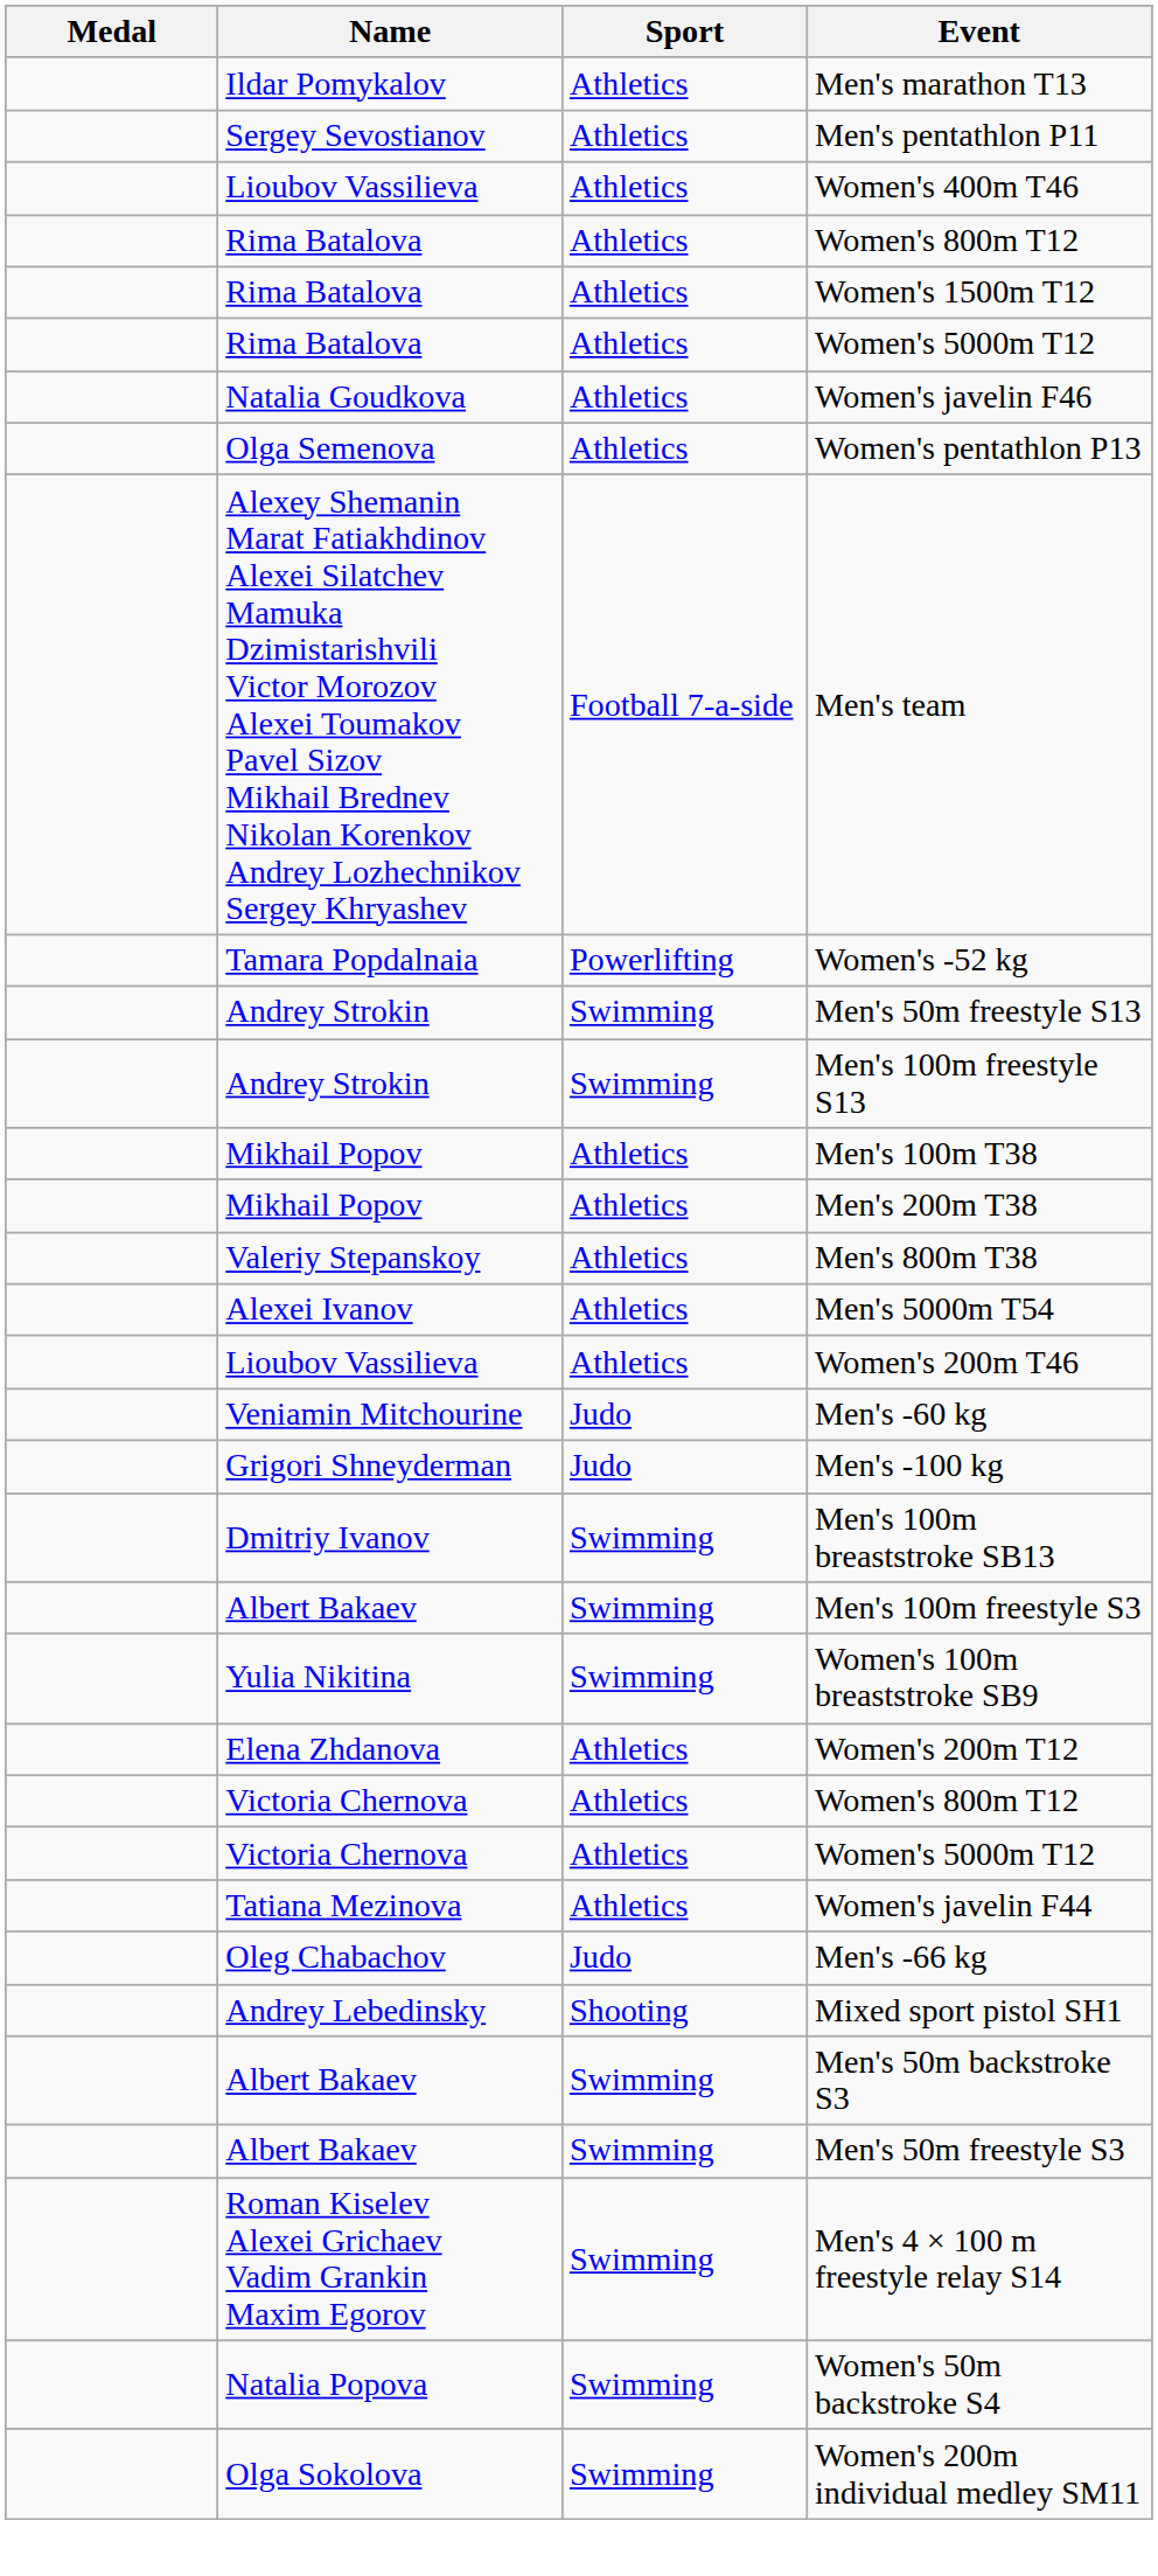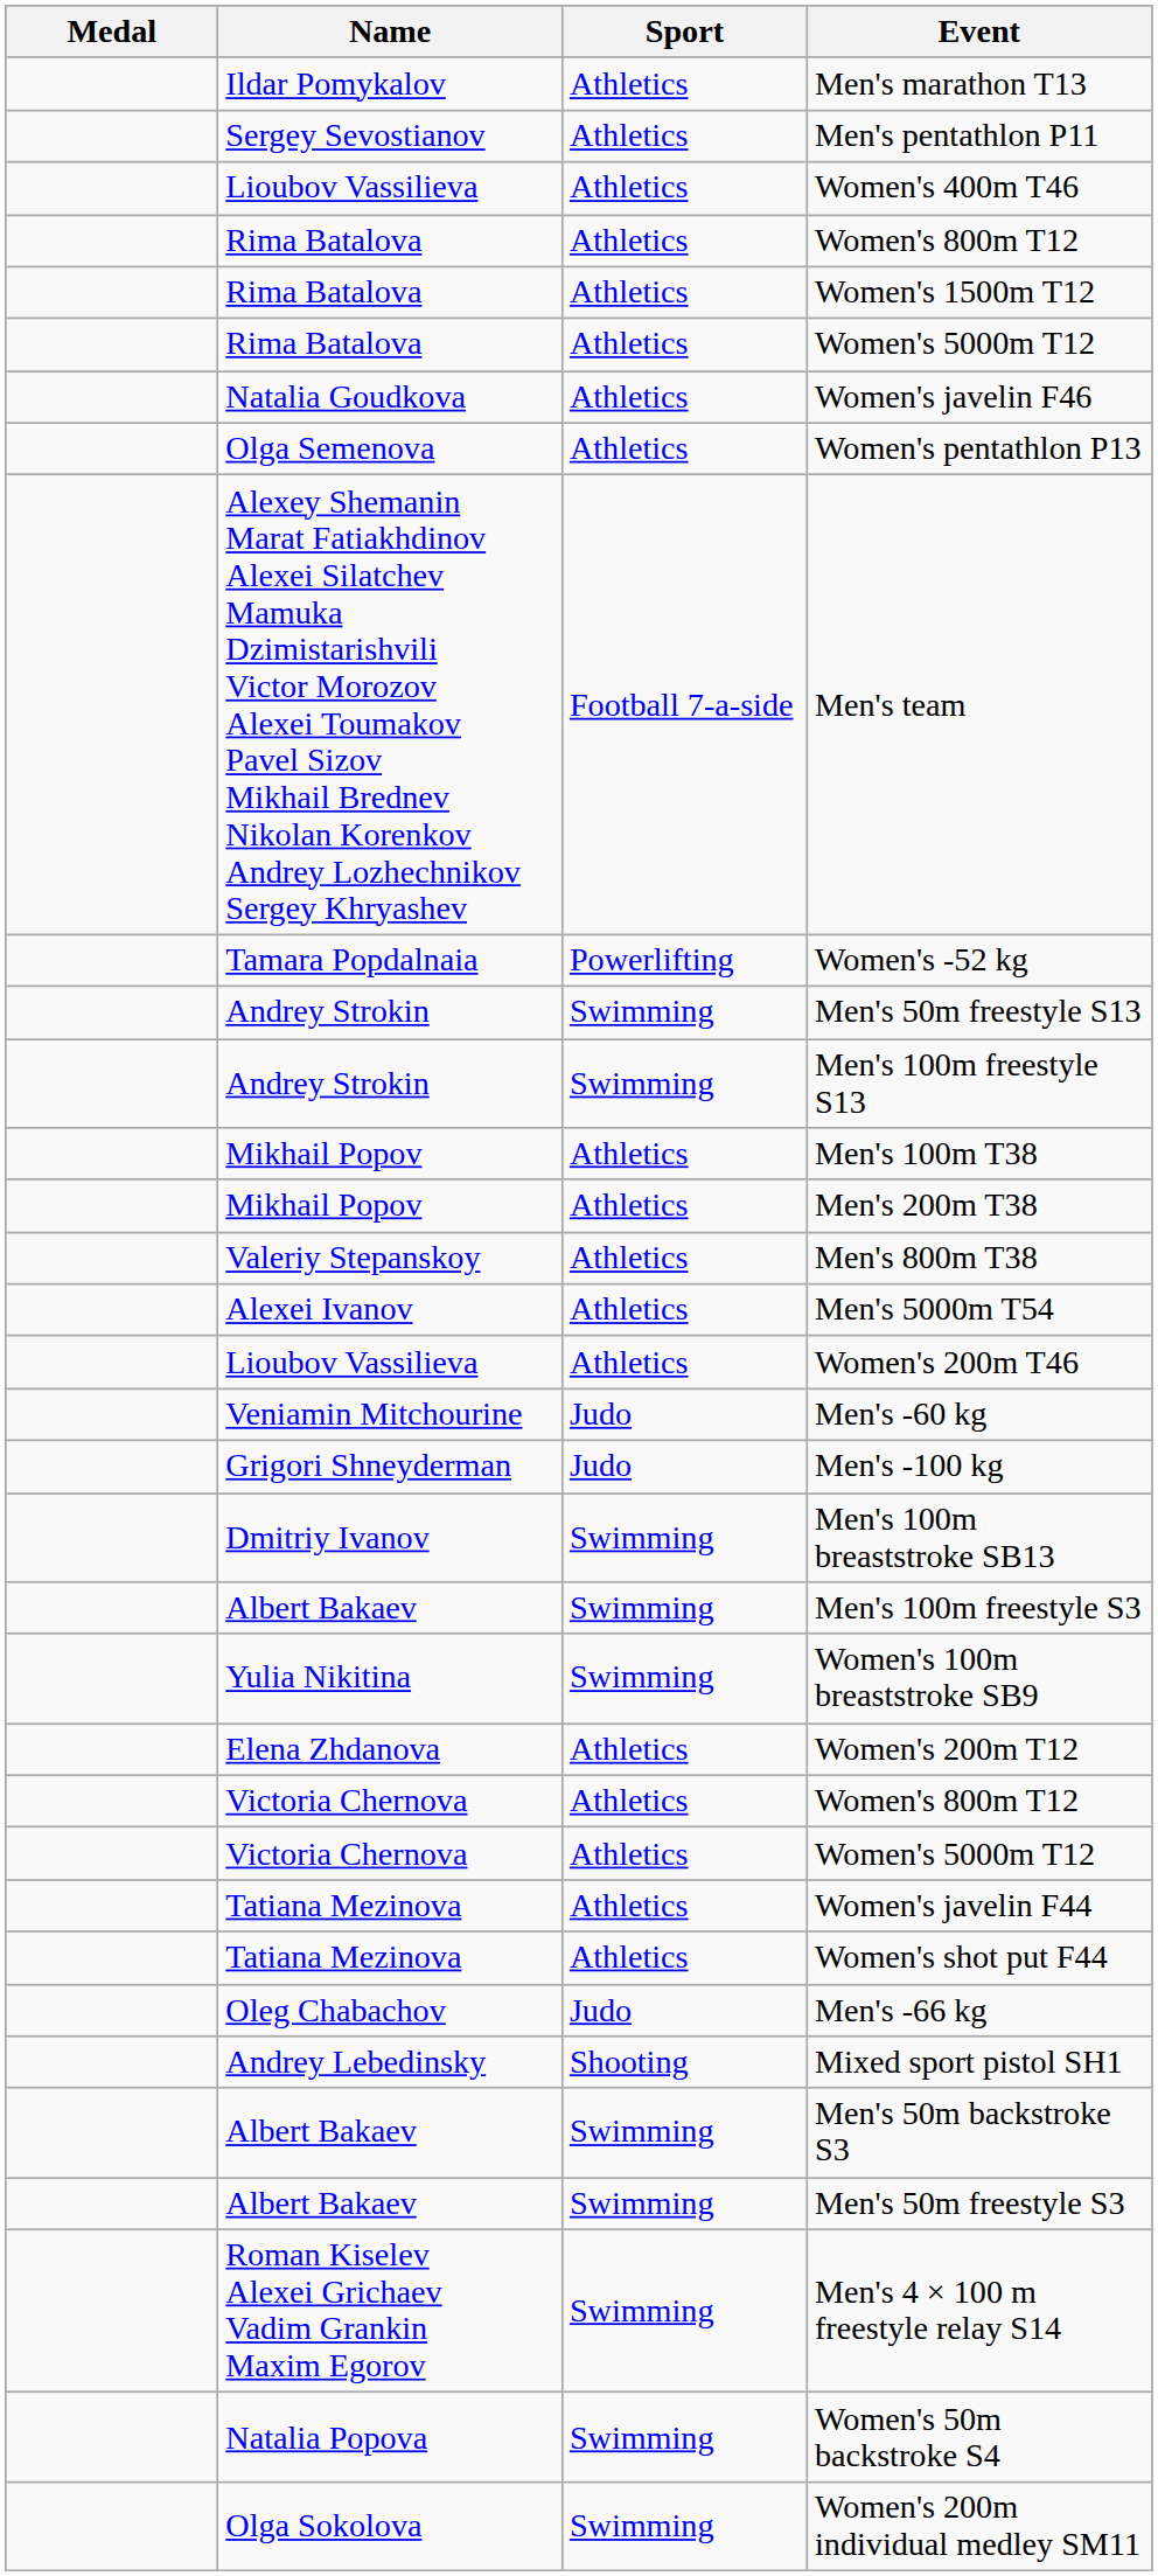+ row: Tatiana Mezinova | Athletics | Women's shot put F44
